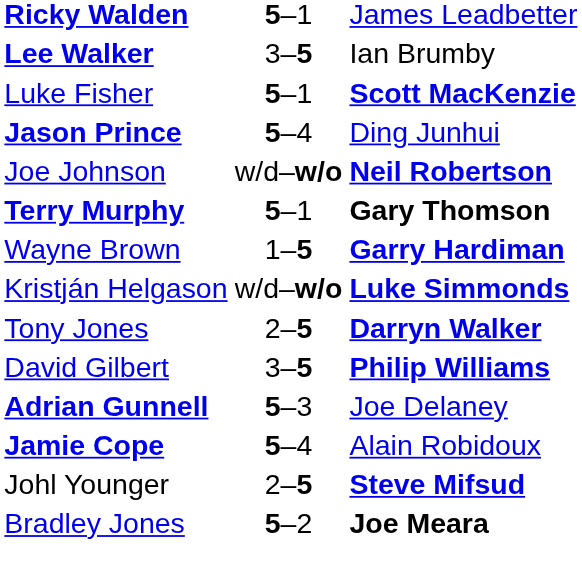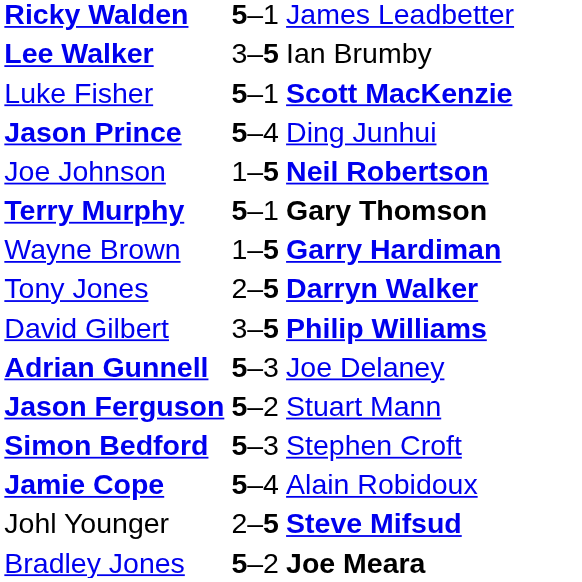Joe Johnson | column 2: w/d–w/o -> 1–5
- row: Kristján Helgason | w/d–w/o | Luke Simmonds
+ row: Jason Ferguson | 5–2 | Stuart Mann
+ row: Simon Bedford | 5–3 | Stephen Croft
